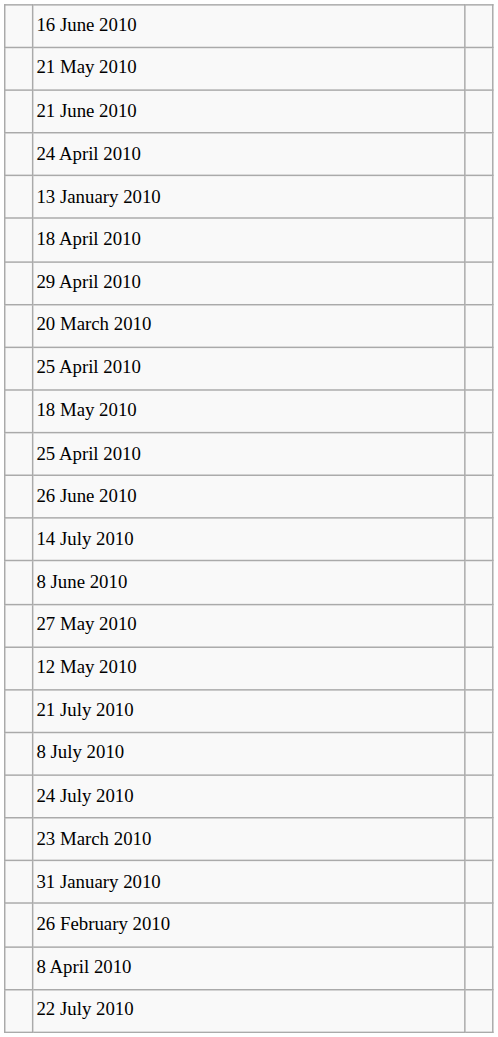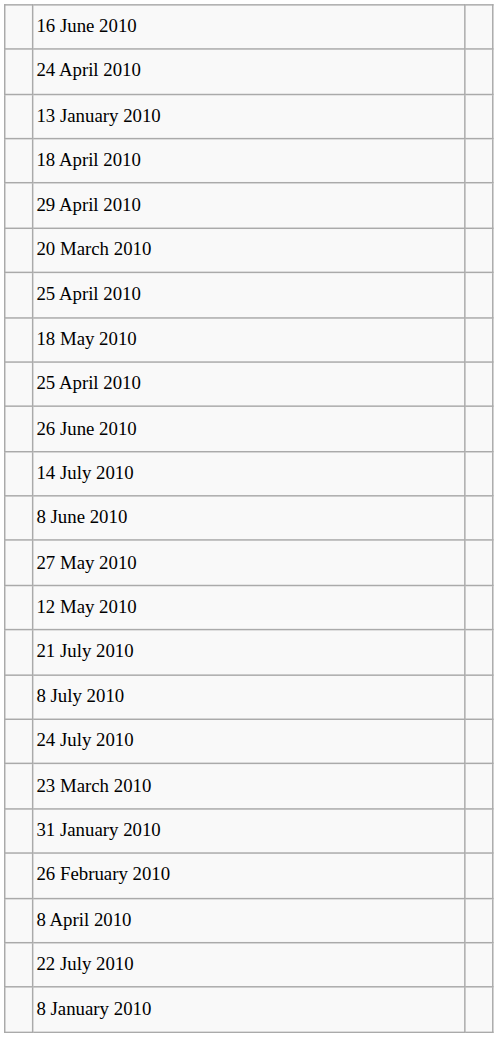- row: 21 May 2010
- row: 21 June 2010
+ row: 8 January 2010
